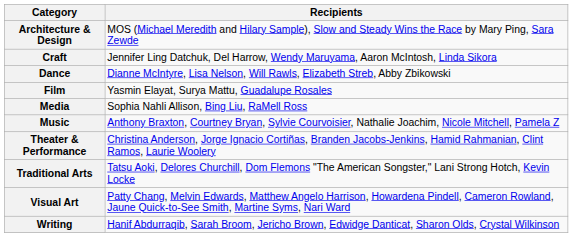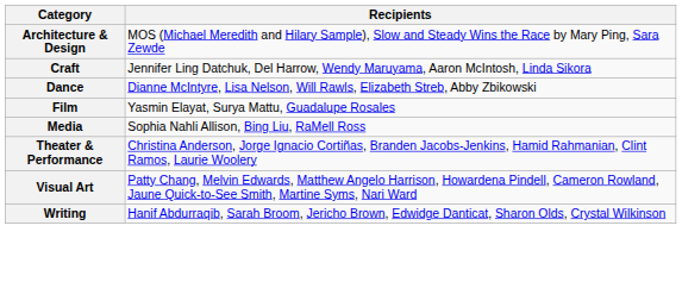- row: Music | Anthony Braxton, Courtney Bryan, Sylvie Courvoisier, Nathalie Joachim, Nicole Mitchell, Pamela Z
- row: Traditional Arts | Tatsu Aoki, Delores Churchill, Dom Flemons "The American Songster," Lani Strong Hotch, Kevin Locke
